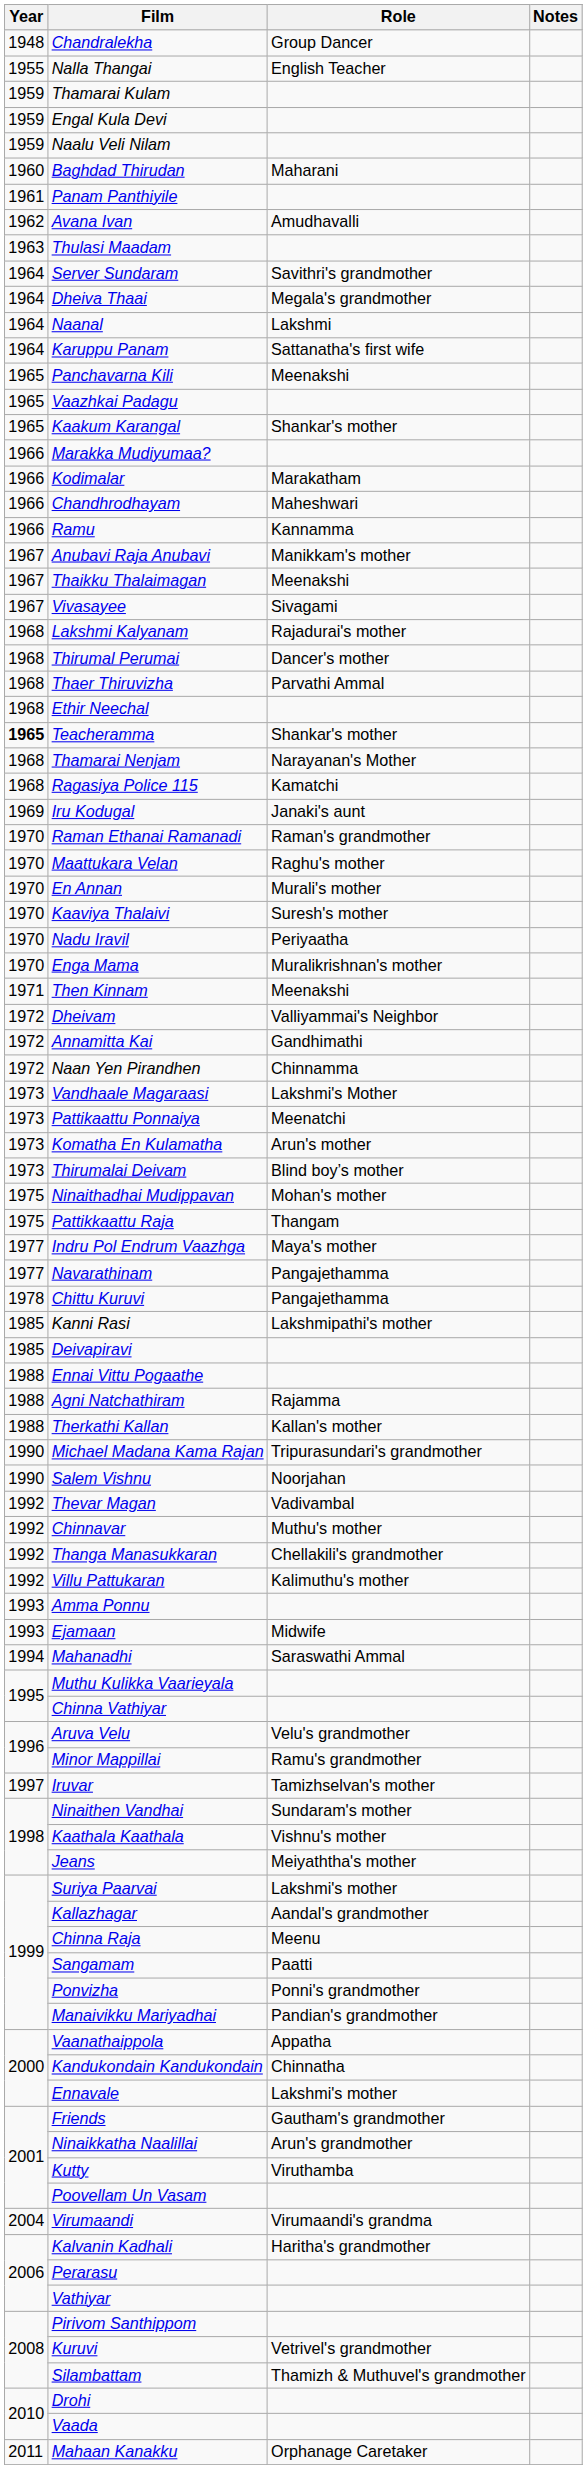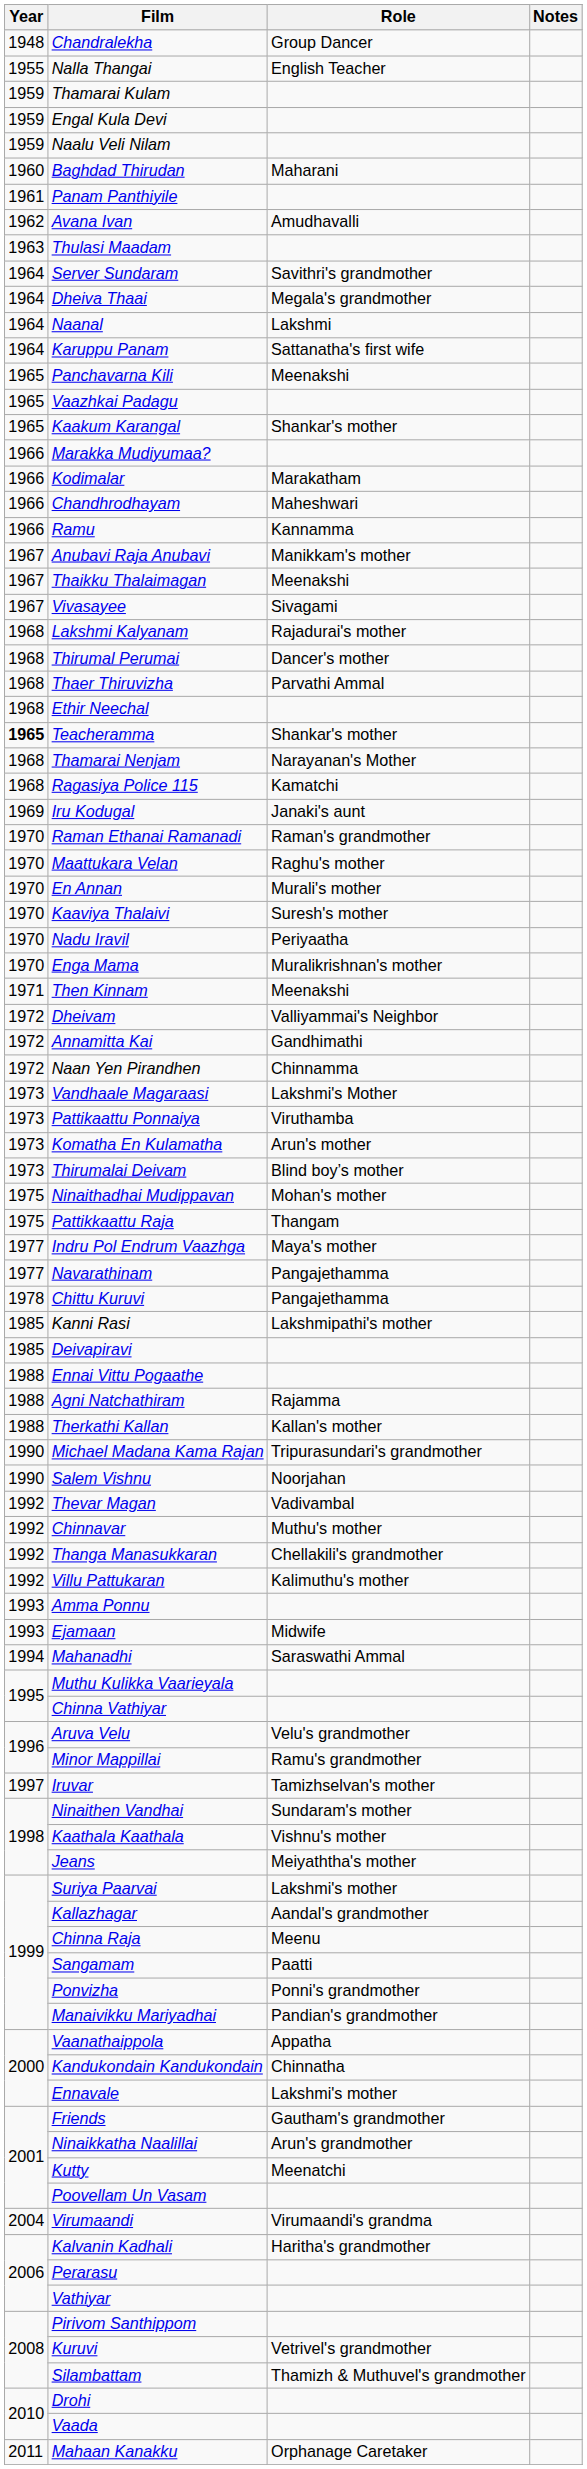Pattikaattu Ponnaiya | Role: Meenatchi -> Viruthamba
Kutty | Role: Viruthamba -> Meenatchi
